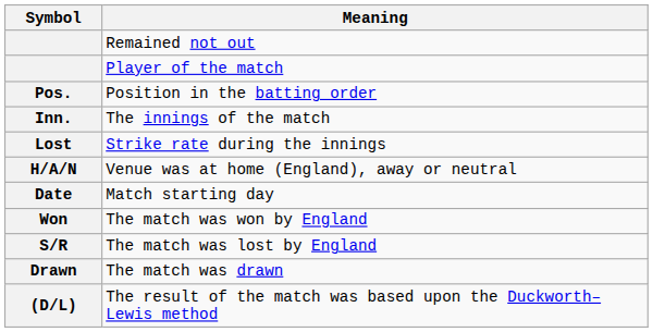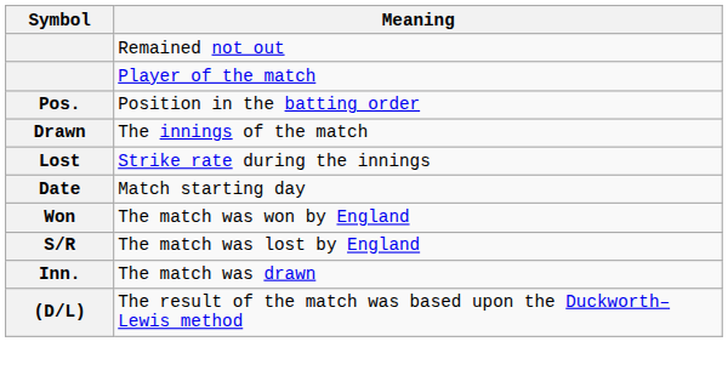The innings of the match | Symbol: Inn. -> Drawn
- row: H/A/N | Venue was at home (England), away or neutral
The match was drawn | Symbol: Drawn -> Inn.
